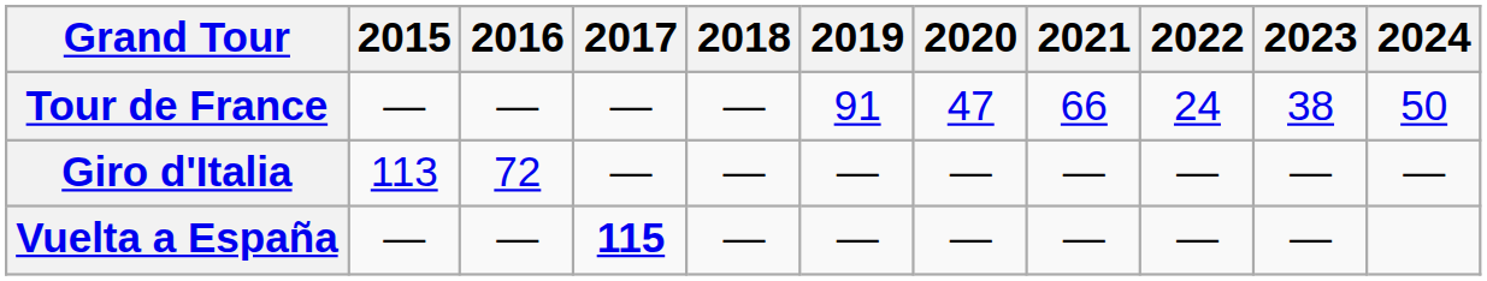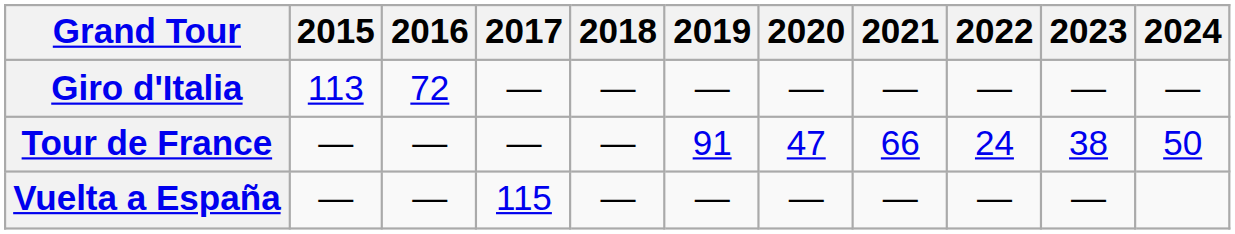rows swapped: Giro d'Italia <-> Tour de France
Vuelta a España | 2017: bold -> normal
